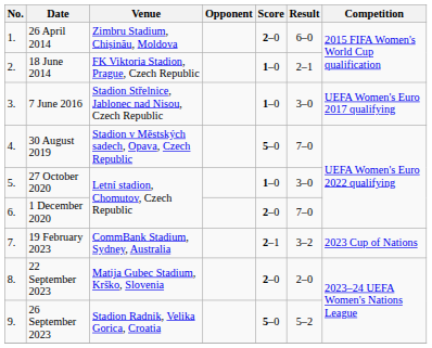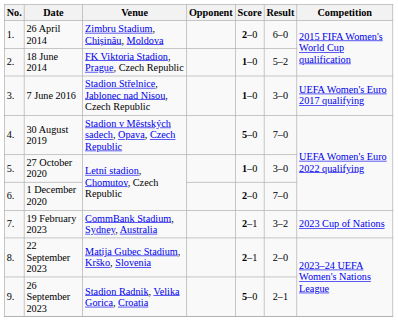18 June 2014 | Result: 2–1 -> 5–2
22 September 2023 | Score: 2–0 -> 2–1
26 September 2023 | Result: 5–2 -> 2–1
